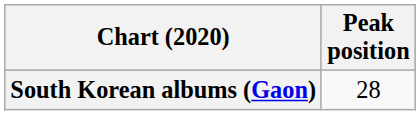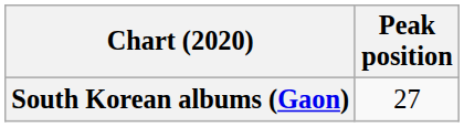South Korean albums (Gaon) | Peak position: 28 -> 27
